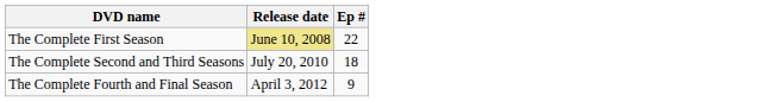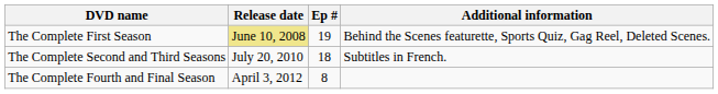+ column: Additional information | Behind the Scenes featurette, Sports Quiz, Gag Reel, Deleted Scenes. | Subtitles in French.
The Complete First Season | Ep #: 22 -> 19
The Complete Fourth and Final Season | Ep #: 9 -> 8
